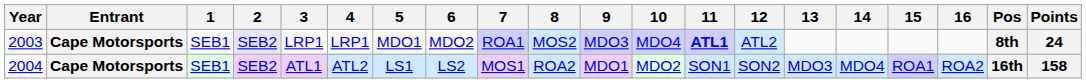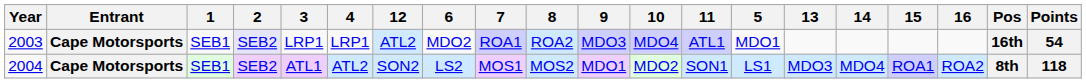columns swapped: 5 <-> 12
2003 | 8: MOS2 -> ROA2
2003 | 11: bold -> normal
2003 | Pos: 8th -> 16th
2003 | Points: 24 -> 54
2004 | 8: ROA2 -> MOS2
2004 | Pos: 16th -> 8th
2004 | Points: 158 -> 118
